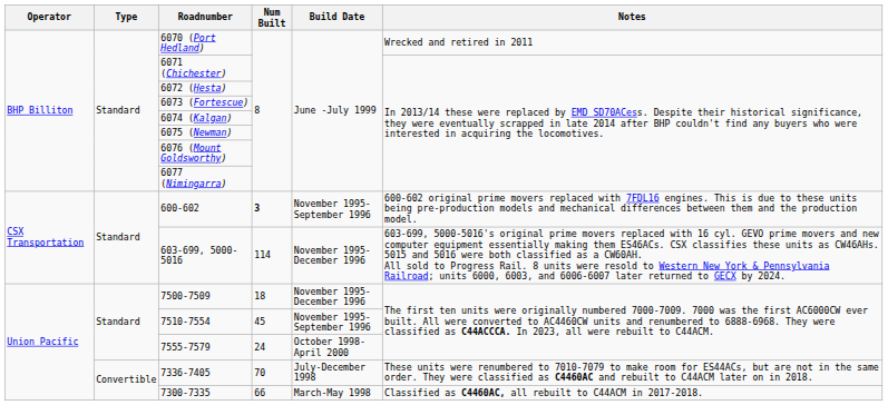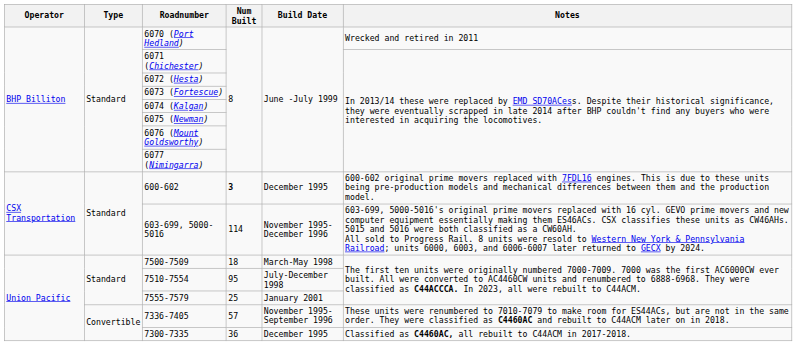600-602 | Build Date: November 1995-September 1996 -> December 1995
7500-7509 | Build Date: November 1995-December 1996 -> March-May 1998
7510-7554 | Num Built: 45 -> 95
7510-7554 | Build Date: November 1995-September 1996 -> July-December 1998
7555-7579 | Num Built: 24 -> 25
7555-7579 | Build Date: October 1998-April 2000 -> January 2001
7336-7405 | Num Built: 70 -> 57
7336-7405 | Build Date: July-December 1998 -> November 1995-September 1996
7300-7335 | Num Built: 66 -> 36
7300-7335 | Build Date: March-May 1998 -> December 1995
